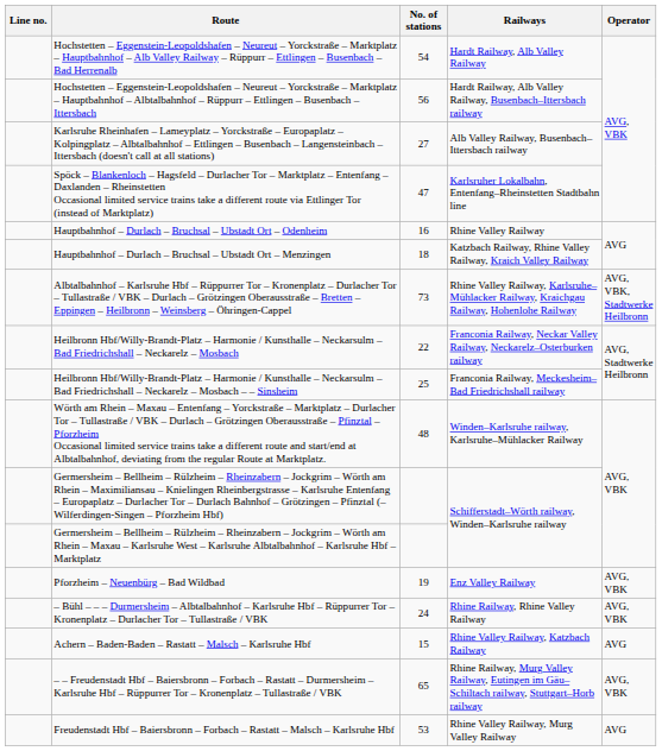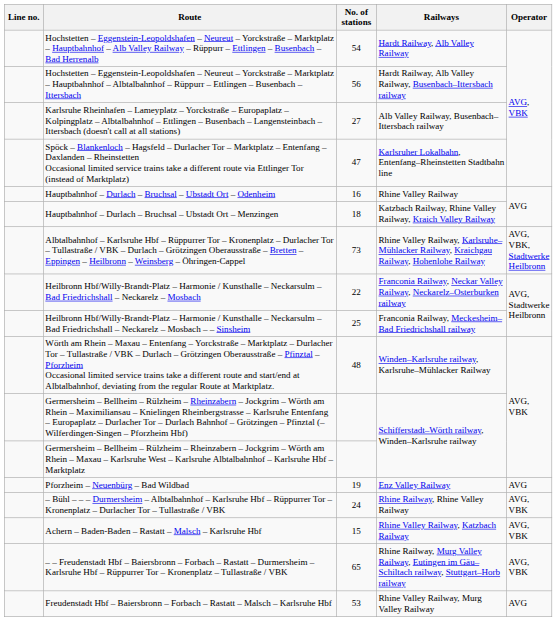Pforzheim – Neuenbürg – Bad Wildbad | Operator: AVG, VBK -> AVG
Achern – Baden-Baden – Rastatt – Malsch – Karlsruhe Hbf | Operator: AVG -> AVG, VBK
